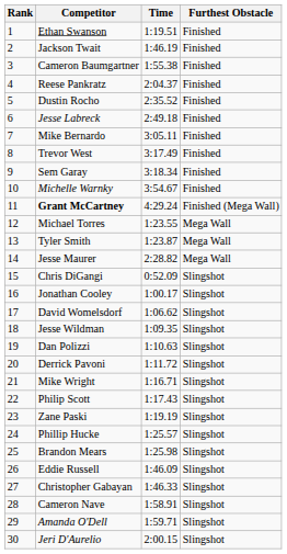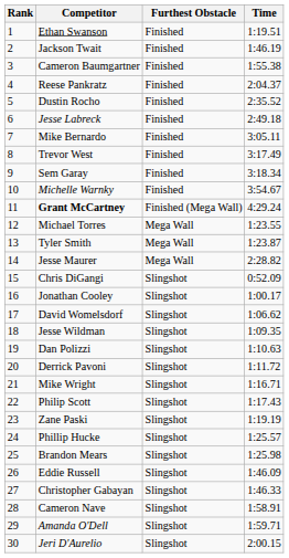columns swapped: Time <-> Furthest Obstacle
